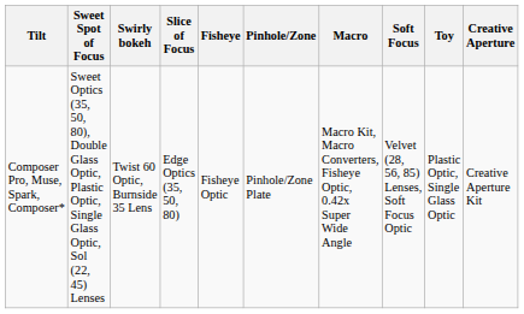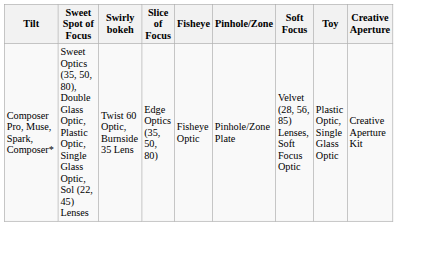- column: Macro | Macro Kit, Macro Converters, Fisheye Optic, 0.42x Super Wide Angle
